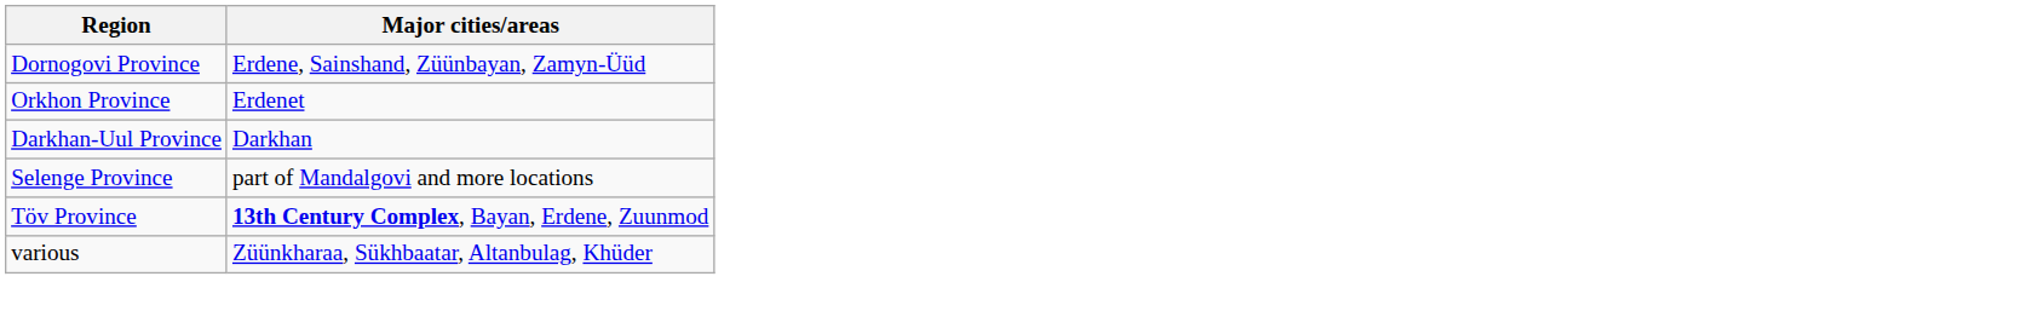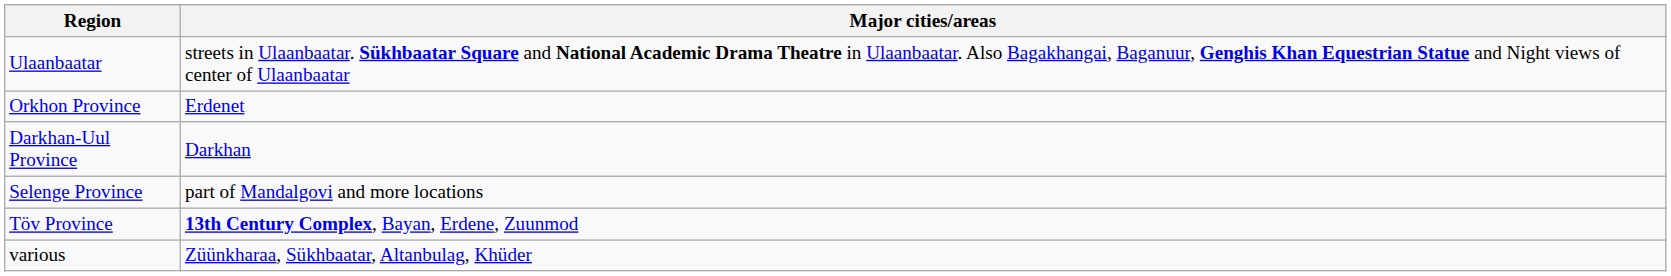+ row: Ulaanbaatar | streets in Ulaanbaatar. Sükhbaatar Square and National Academic Drama Theatre in Ulaanbaatar. Also Bagakhangai, Baganuur, Genghis Khan Equestrian Statue and Night views of center of Ulaanbaatar
- row: Dornogovi Province | Erdene, Sainshand, Züünbayan, Zamyn-Üüd
